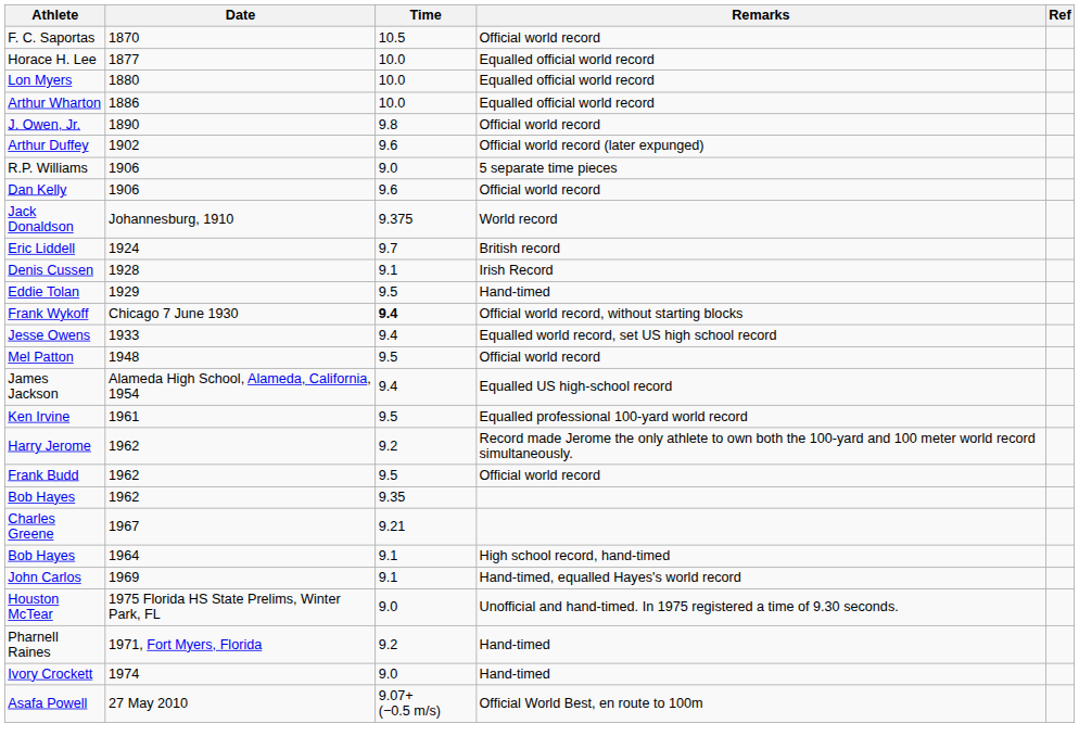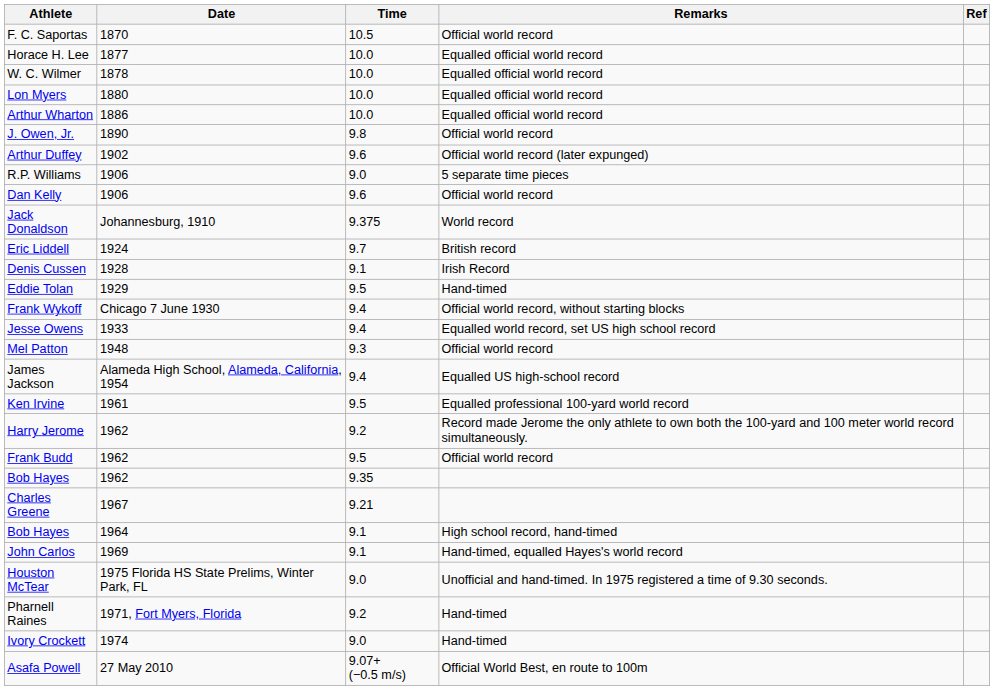+ row: W. C. Wilmer | 1878 | 10.0 | Equalled official world record
Frank Wykoff | Time: bold -> normal
Mel Patton | Time: 9.5 -> 9.3
